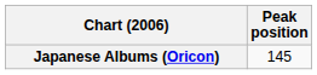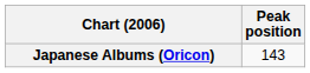Japanese Albums (Oricon) | Peak position: 145 -> 143
